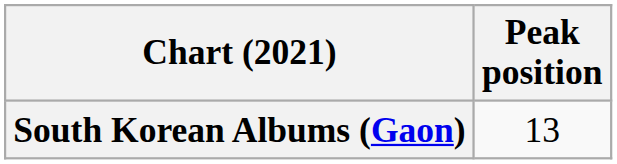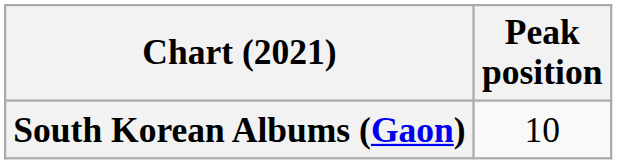South Korean Albums (Gaon) | Peak position: 13 -> 10
